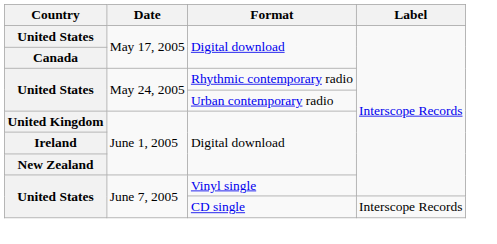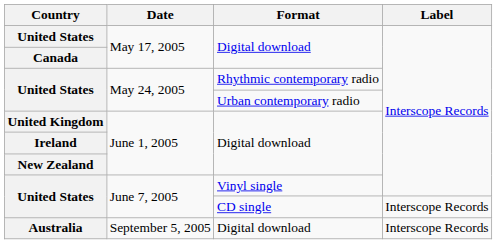+ row: Australia | September 5, 2005 | Digital download | Interscope Records
